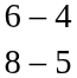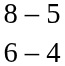rows swapped: 6 – 4 <-> 8 – 5
